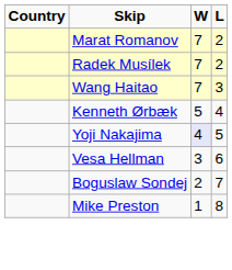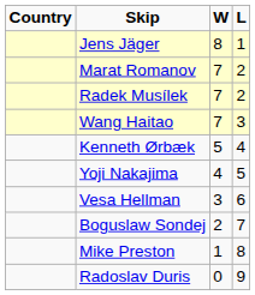+ row: Jens Jäger | 8 | 1
Yoji Nakajima | W: lavender background -> no background
+ row: Radoslav Duris | 0 | 9
